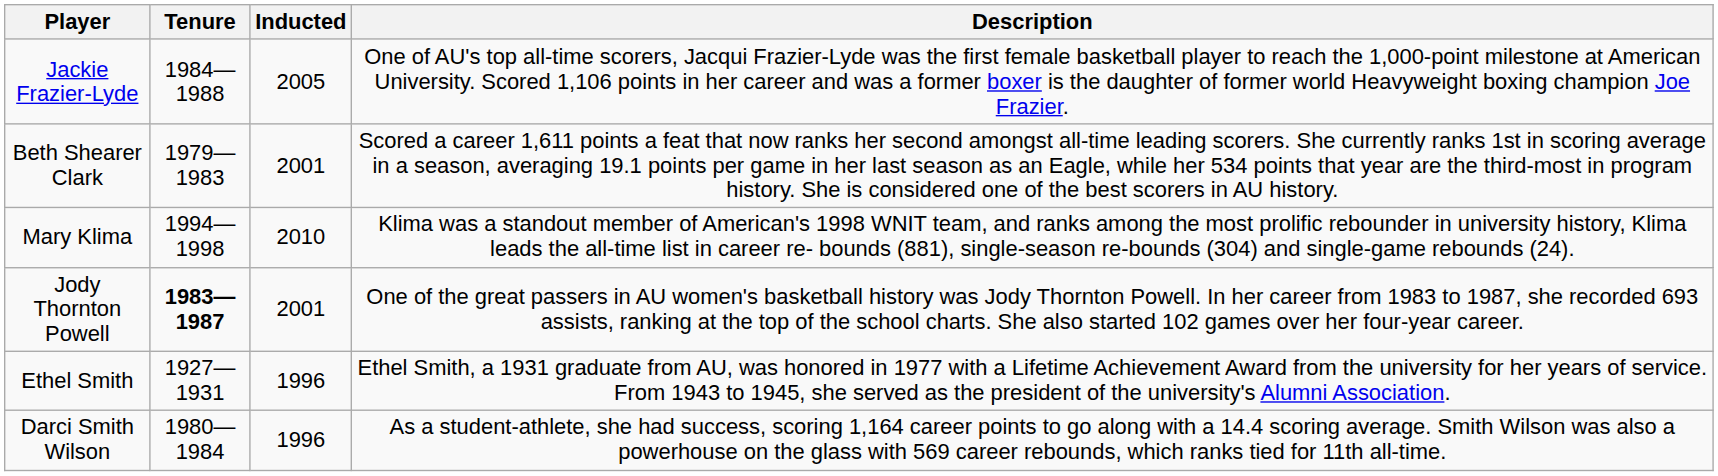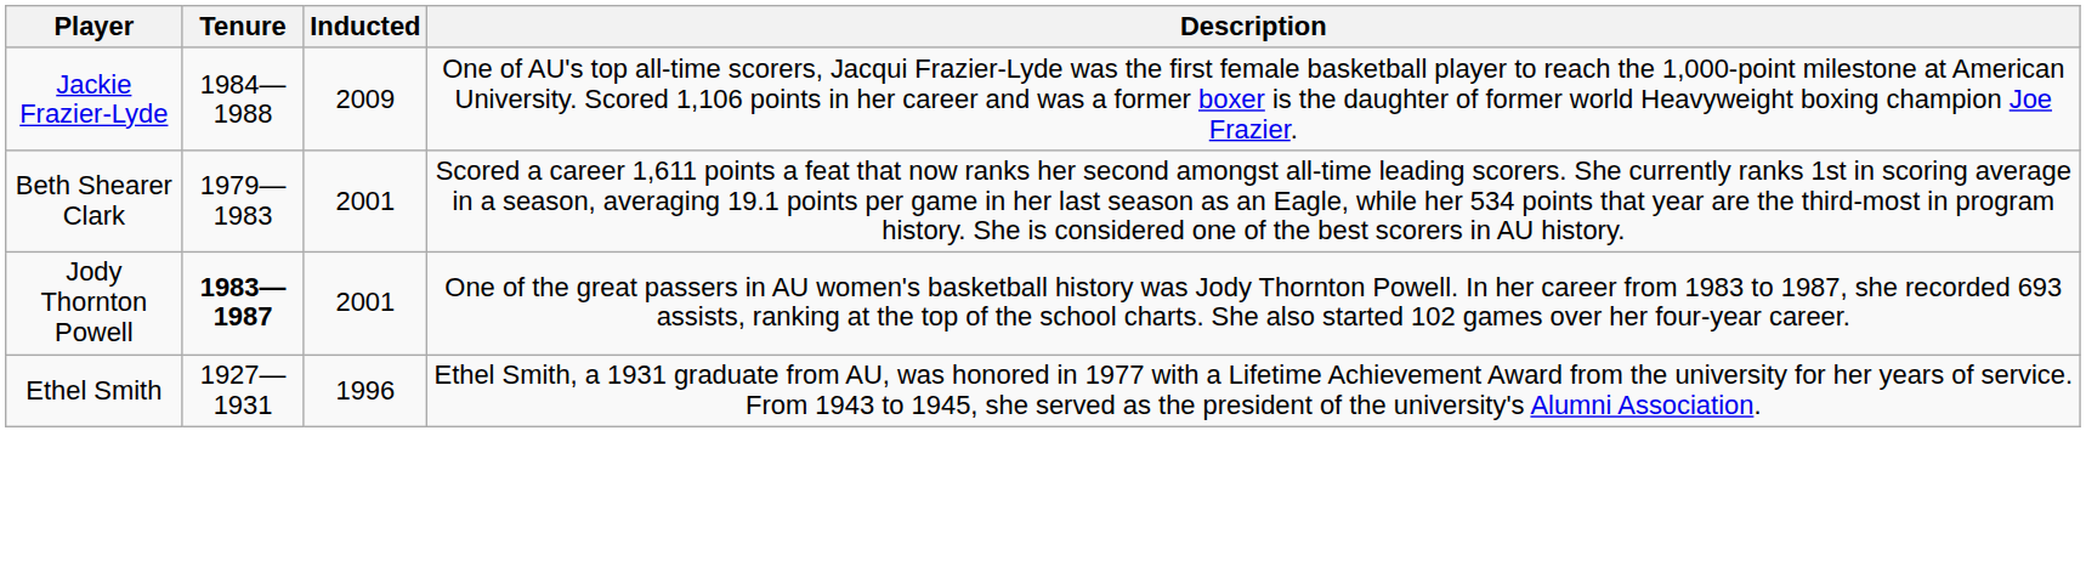Jackie Frazier-Lyde | Inducted: 2005 -> 2009
- row: Mary Klima | 1994—1998 | 2010 | Klima was a standout member of American's 1998 WNIT team, and ranks among the most prolific rebounder in university history, Klima leads the all-time list in career re- bounds (881), single-season re-bounds (304) and single-game rebounds (24).
- row: Darci Smith Wilson | 1980—1984 | 1996 | As a student-athlete, she had success, scoring 1,164 career points to go along with a 14.4 scoring average. Smith Wilson was also a powerhouse on the glass with 569 career rebounds, which ranks tied for 11th all-time.
